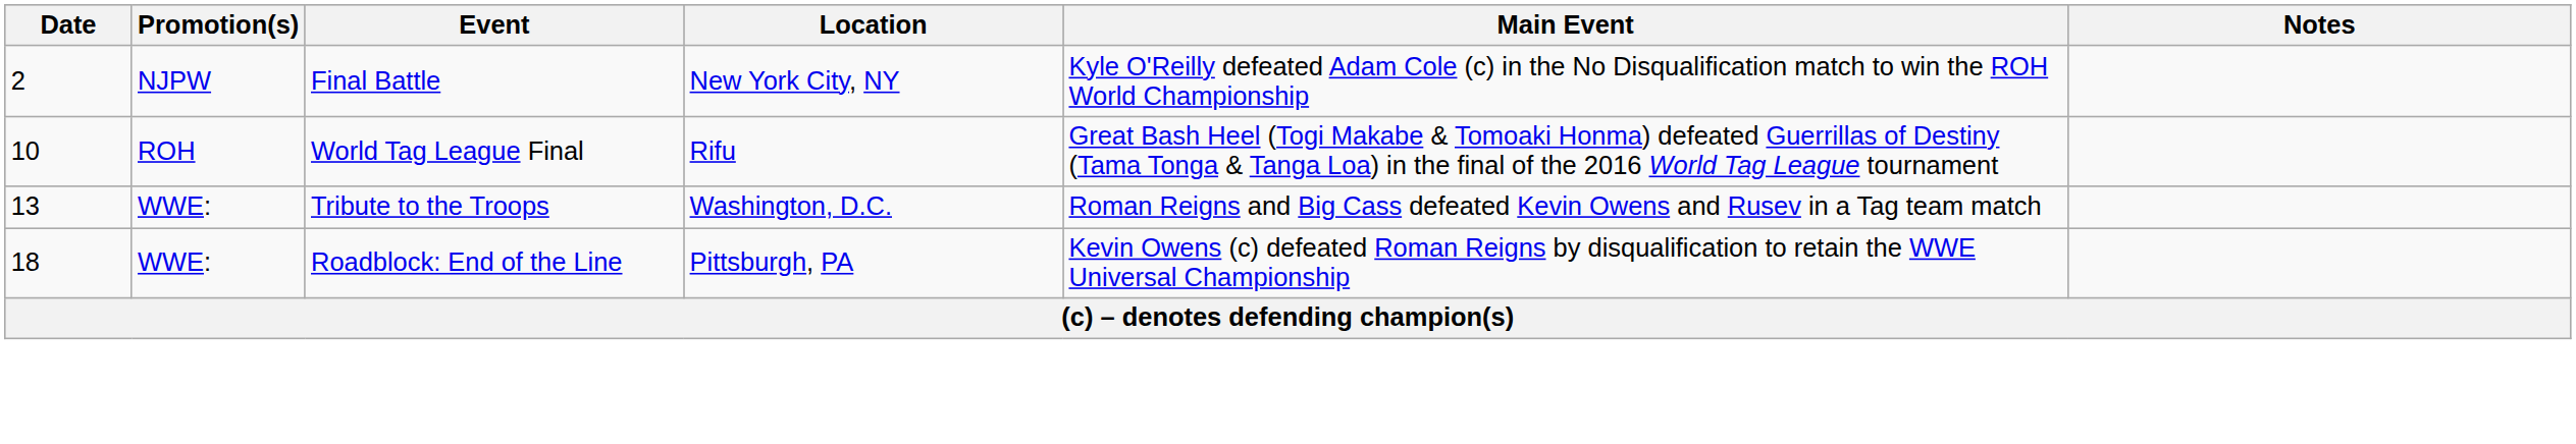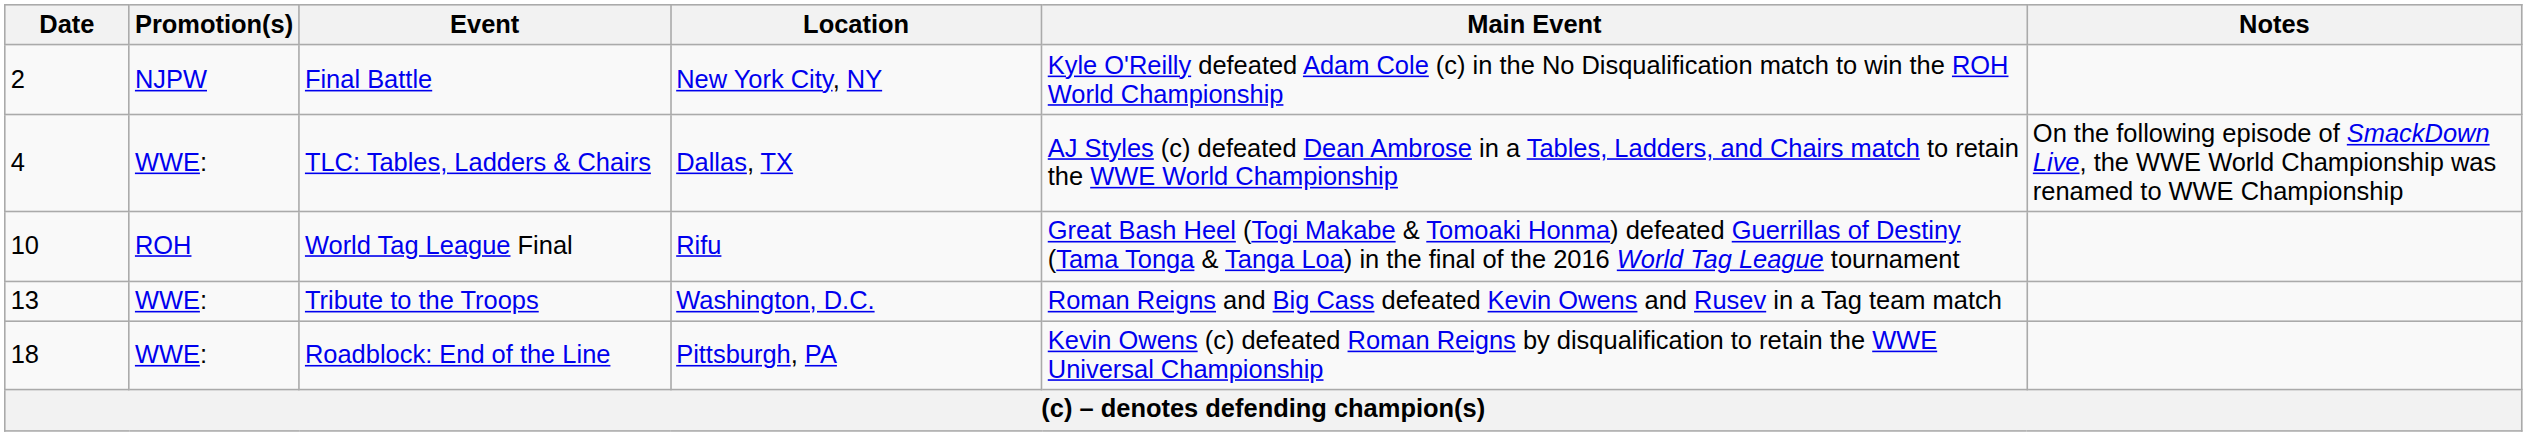+ row: 4 | WWE: | TLC: Tables, Ladders & Chairs | Dallas, TX | AJ Styles (c) defeated Dean Ambrose in a Tables, Ladders, and Chairs match to retain the WWE World Championship | On the following episode of SmackDown Live, the WWE World Championship was renamed to WWE Championship
